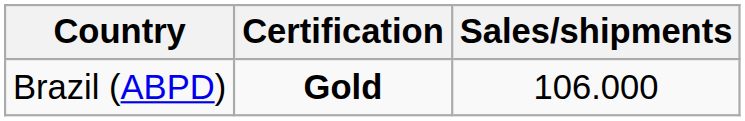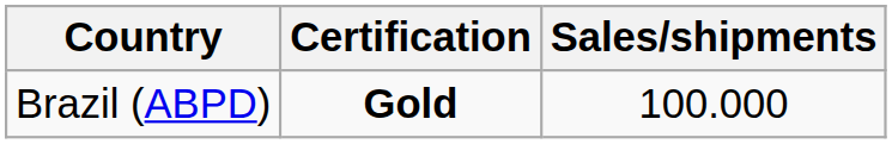Brazil (ABPD) | Sales/shipments: 106.000 -> 100.000
